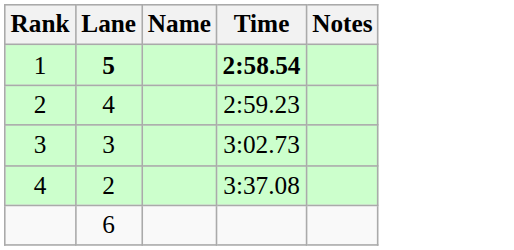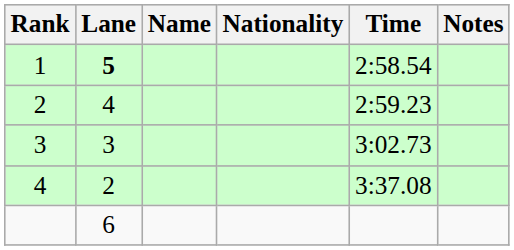+ column: Nationality
1 | Time: bold -> normal
